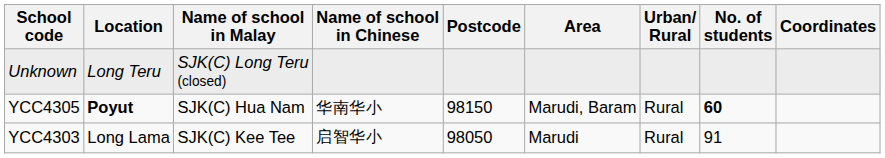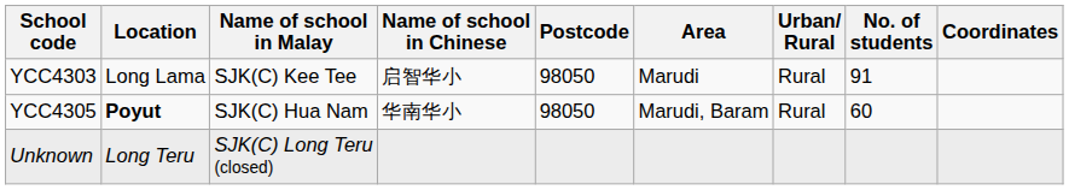rows swapped: YCC4303 <-> Unknown
YCC4305 | Postcode: 98150 -> 98050
YCC4305 | No. of students: bold -> normal
